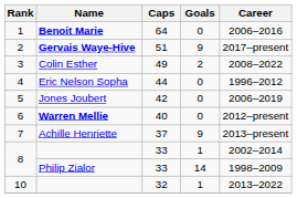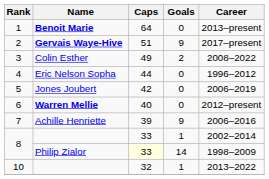Benoit Marie | Career: 2006–2016 -> 2013–present
Achille Henriette | Caps: 37 -> 39
Achille Henriette | Career: 2013–present -> 2006–2016
Philip Zialor | Caps: no background -> lightyellow background
